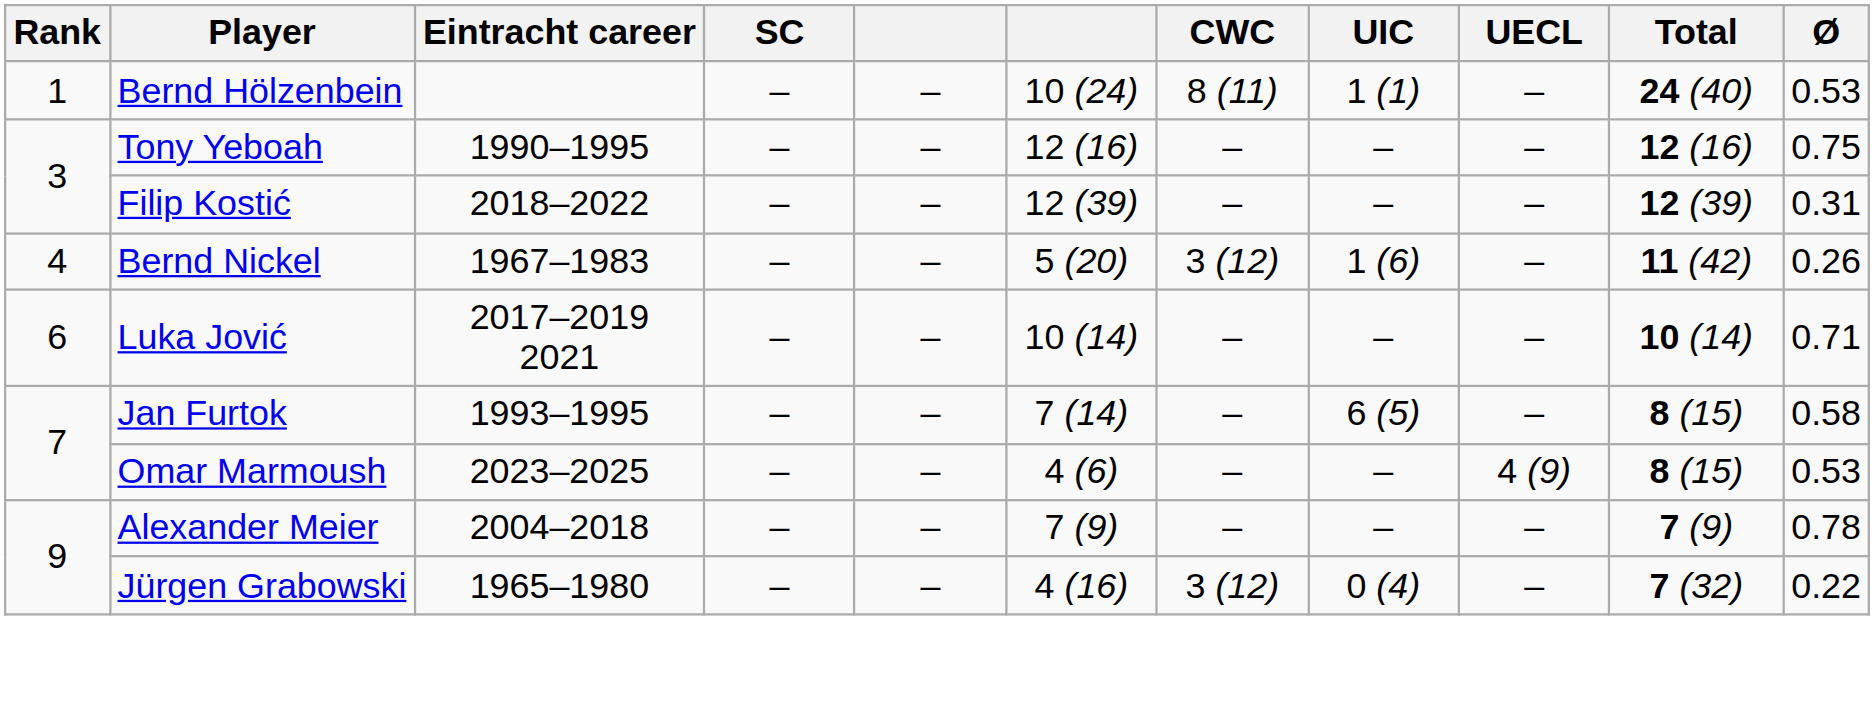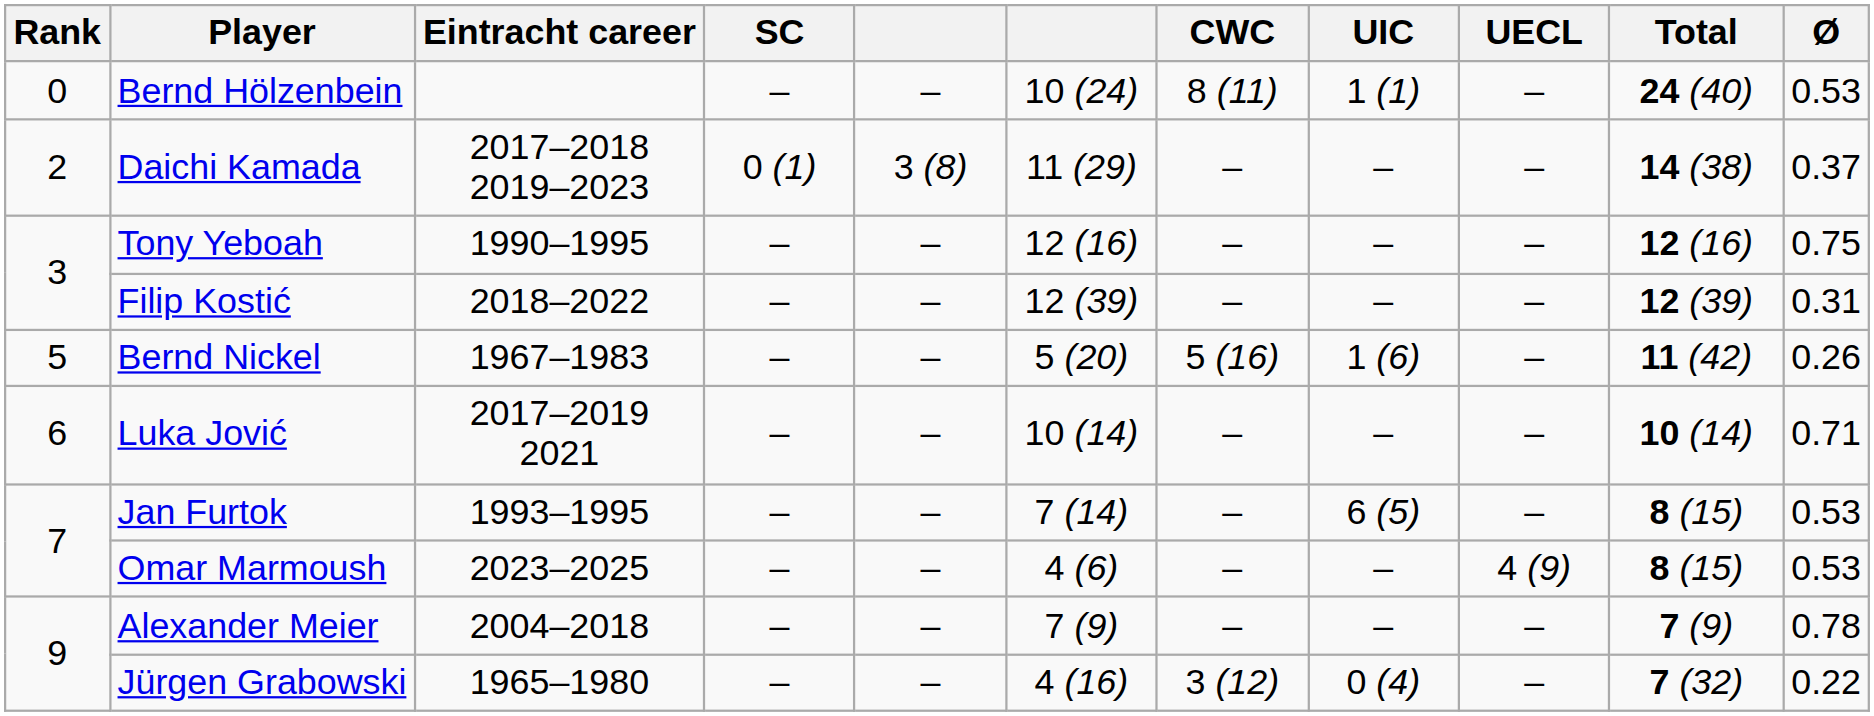Bernd Hölzenbein | Rank: 1 -> 0
+ row: 2 | Daichi Kamada | 2017–2018 2019–2023 | 0 (1) | 3 (8) | 11 (29) | – | – | – | 14 (38) | 0.37
Bernd Nickel | Rank: 4 -> 5
Bernd Nickel | CWC: 3 (12) -> 5 (16)
Jan Furtok | Ø: 0.58 -> 0.53
